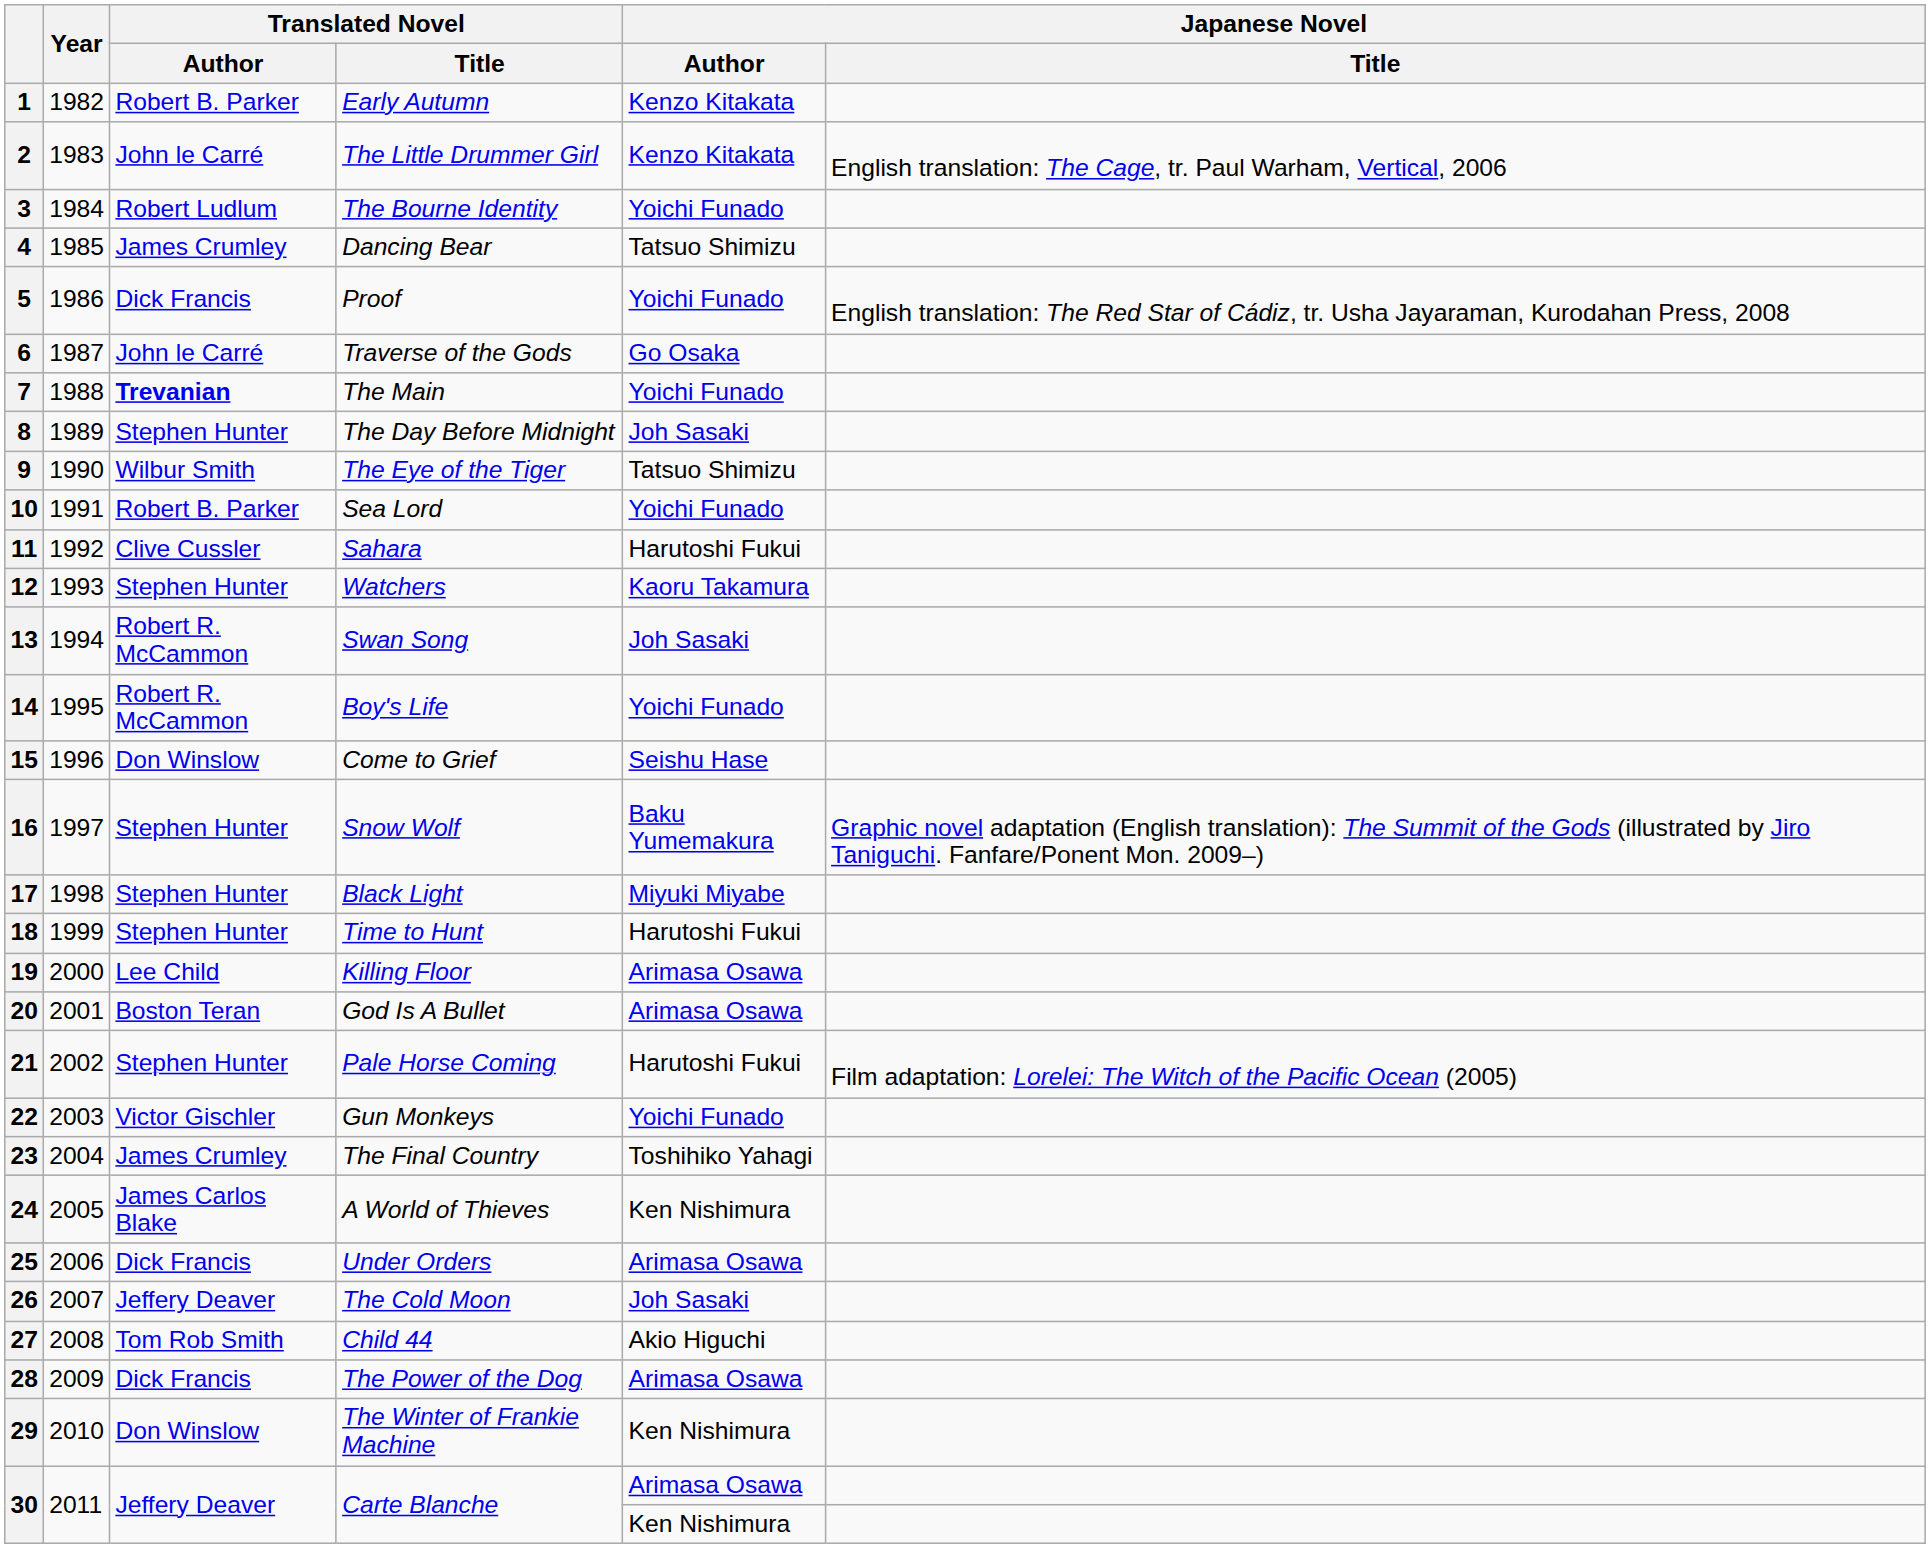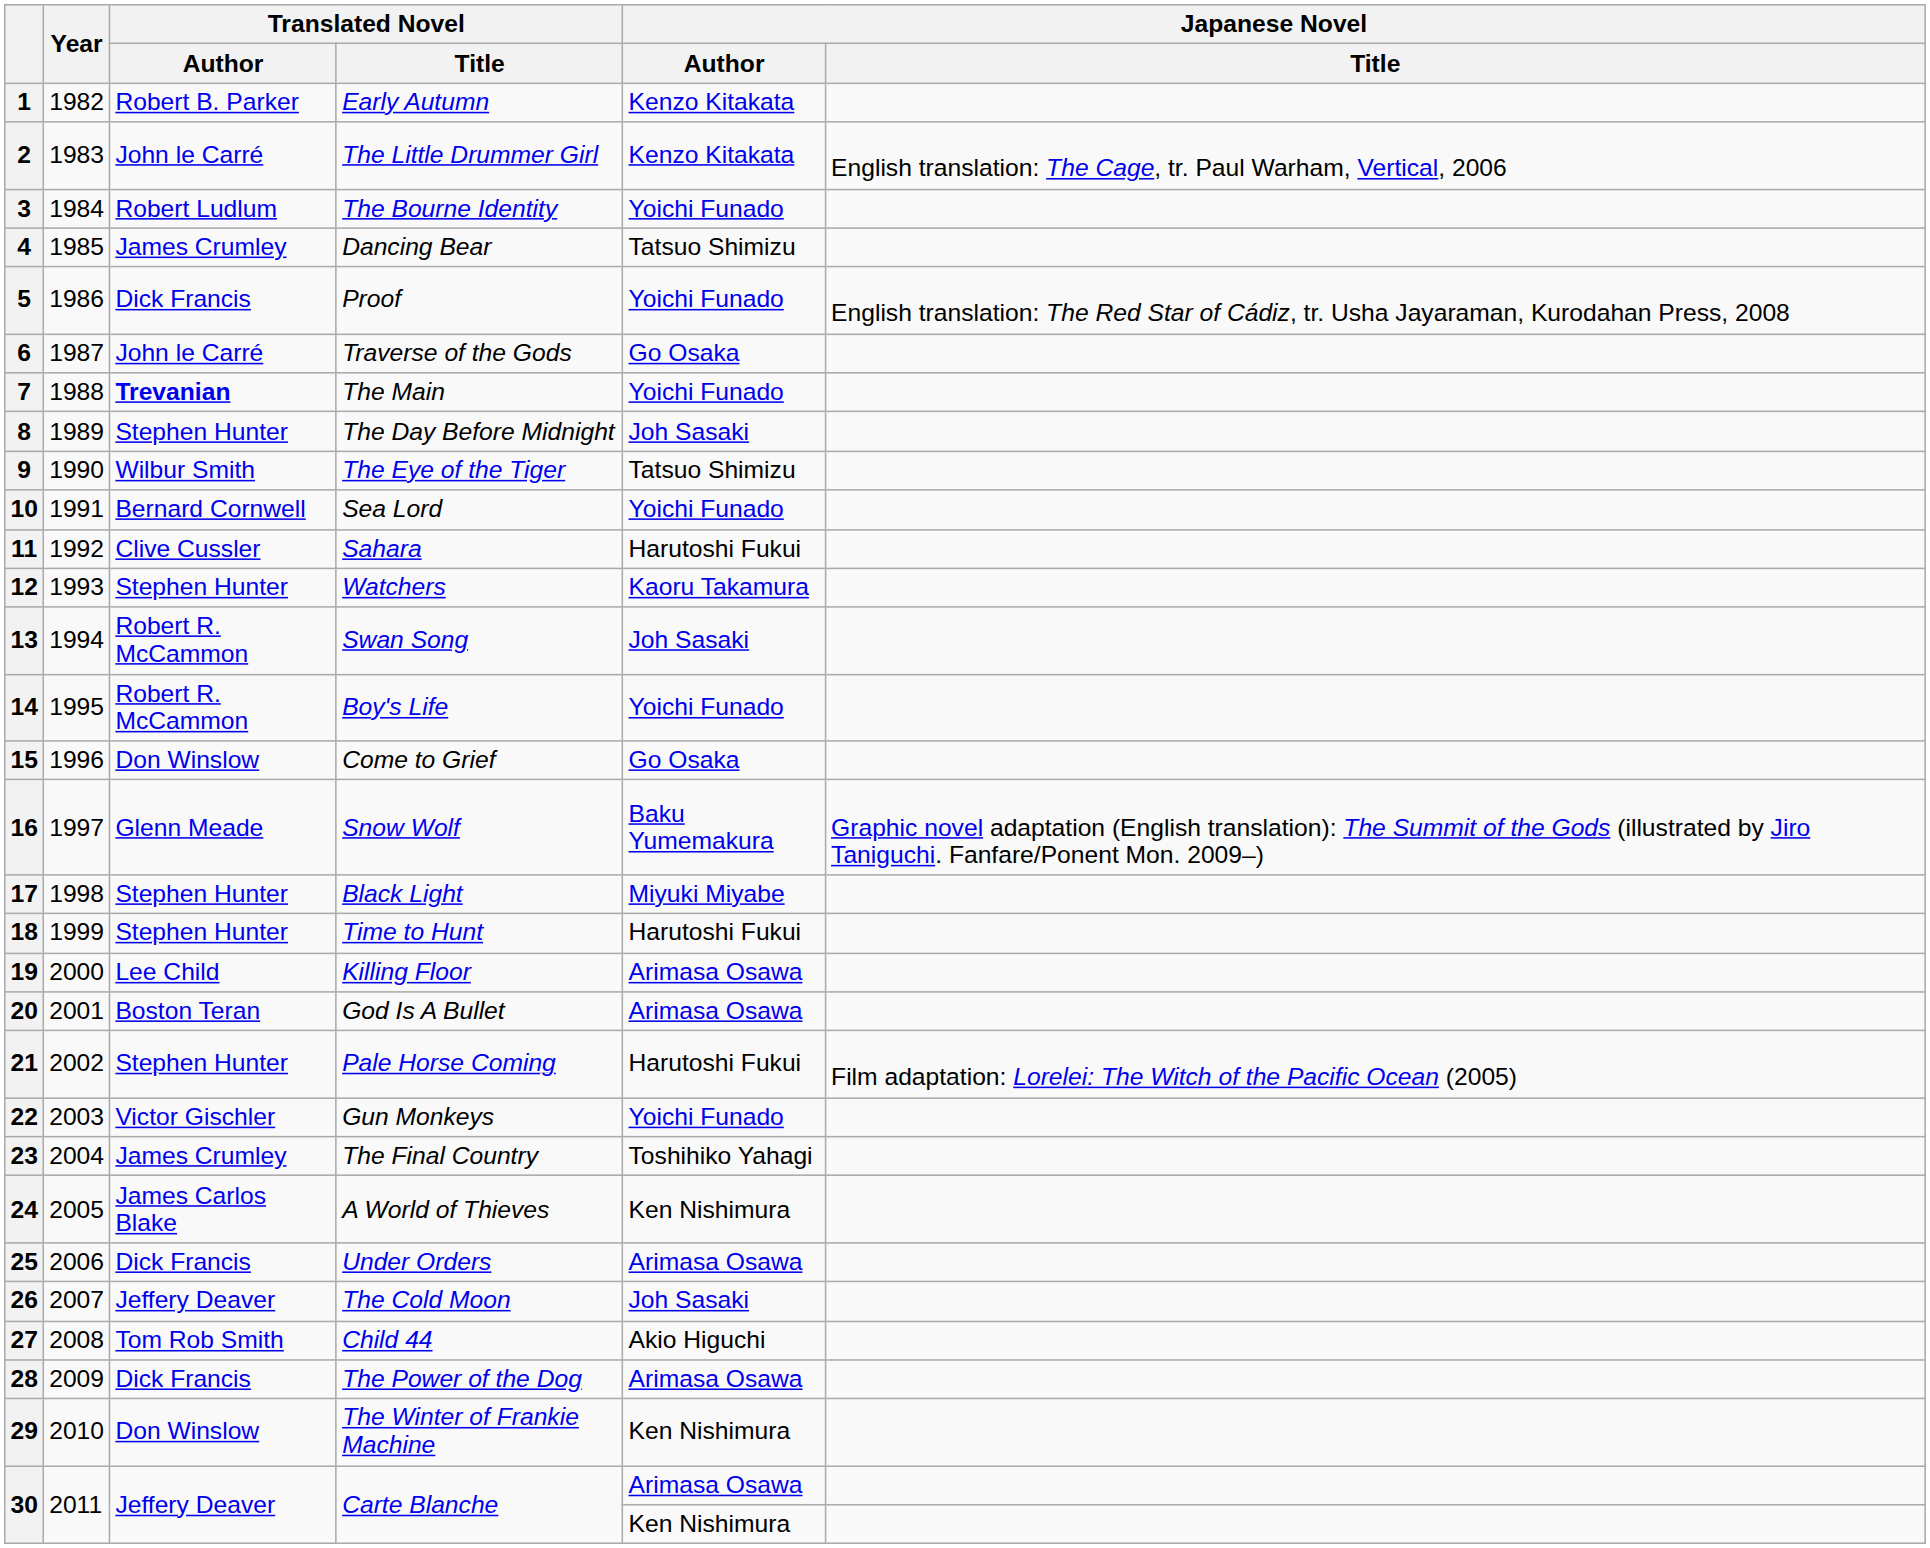10 | Translated Novel / Author: Robert B. Parker -> Bernard Cornwell
15 | Japanese Novel / Author: Seishu Hase -> Go Osaka
16 | Translated Novel / Author: Stephen Hunter -> Glenn Meade
